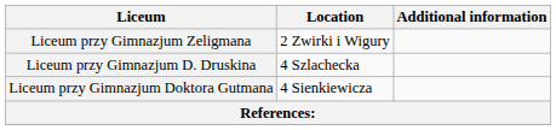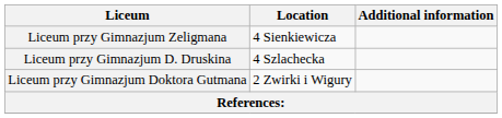Liceum przy Gimnazjum Zeligmana | Location: 2 Zwirki i Wigury -> 4 Sienkiewicza
Liceum przy Gimnazjum Doktora Gutmana | Location: 4 Sienkiewicza -> 2 Zwirki i Wigury
